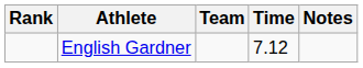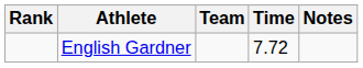English Gardner | Time: 7.12 -> 7.72
